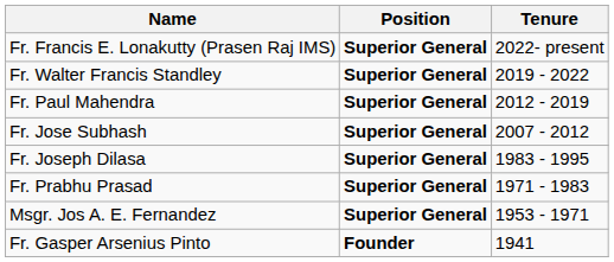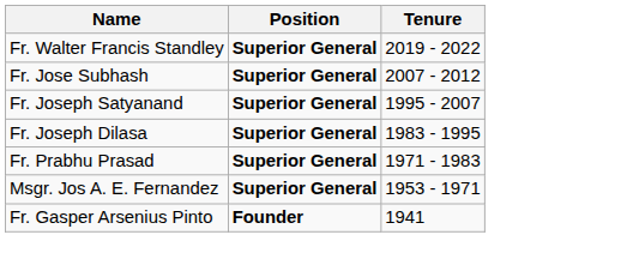- row: Fr. Francis E. Lonakutty (Prasen Raj IMS) | Superior General | 2022- present
- row: Fr. Paul Mahendra | Superior General | 2012 - 2019
+ row: Fr. Joseph Satyanand | Superior General | 1995 - 2007
